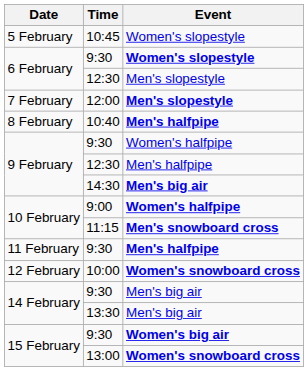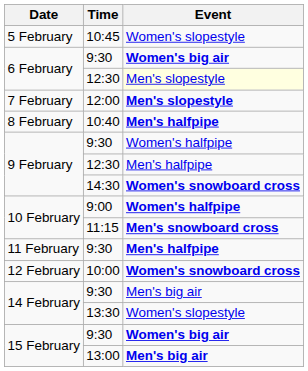6 February / 9:30 | Event: Women's slopestyle -> Women's big air
6 February / 12:30 | Event: no background -> lightyellow background
14:30 | Event: Men's big air -> Women's snowboard cross
13:30 | Event: Men's big air -> Women's slopestyle
13:00 | Event: Women's snowboard cross -> Men's big air
